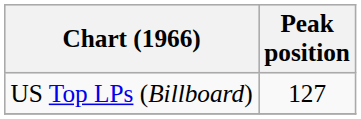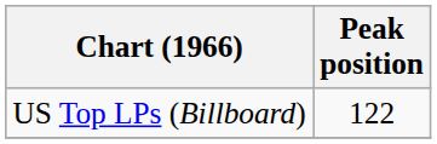US Top LPs (Billboard) | Peak position: 127 -> 122
